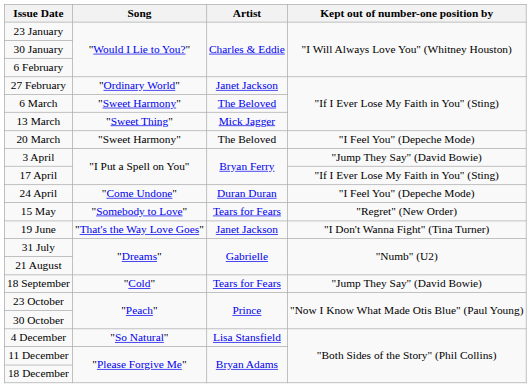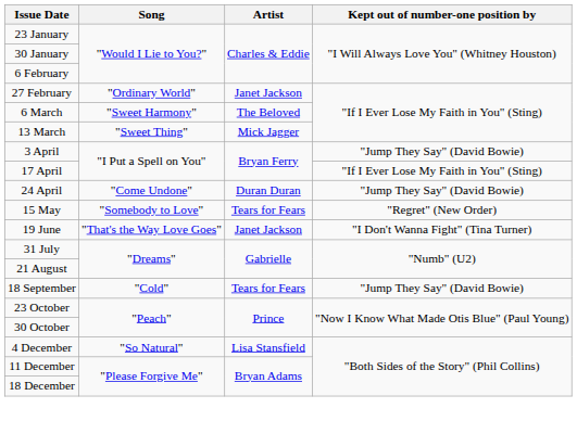- row: 20 March | "Sweet Harmony" | The Beloved | "I Feel You" (Depeche Mode)
24 April | Kept out of number-one position by: "I Feel You" (Depeche Mode) -> "Jump They Say" (David Bowie)
